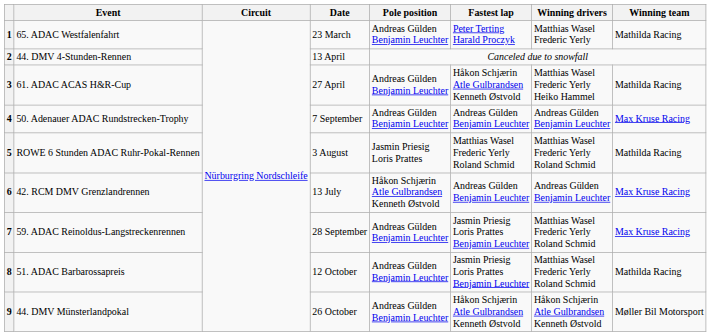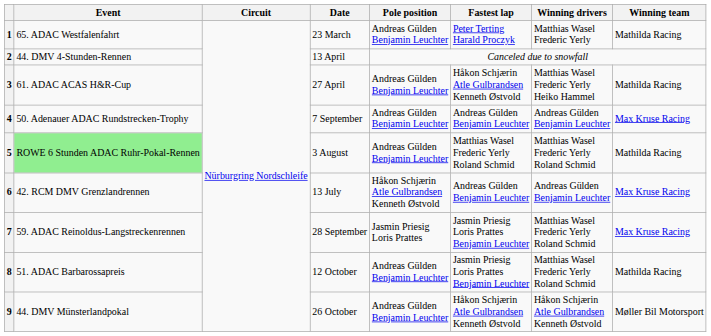5 | Event: no background -> lightgreen background
5 | Pole position: Jasmin Priesig Loris Prattes -> Andreas Gülden Benjamin Leuchter
7 | Pole position: Andreas Gülden Benjamin Leuchter -> Jasmin Priesig Loris Prattes
